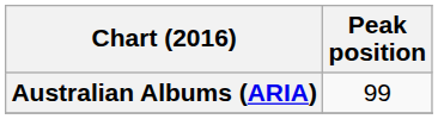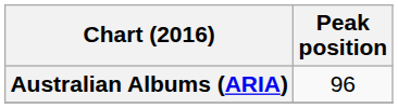Australian Albums (ARIA) | Peak position: 99 -> 96
